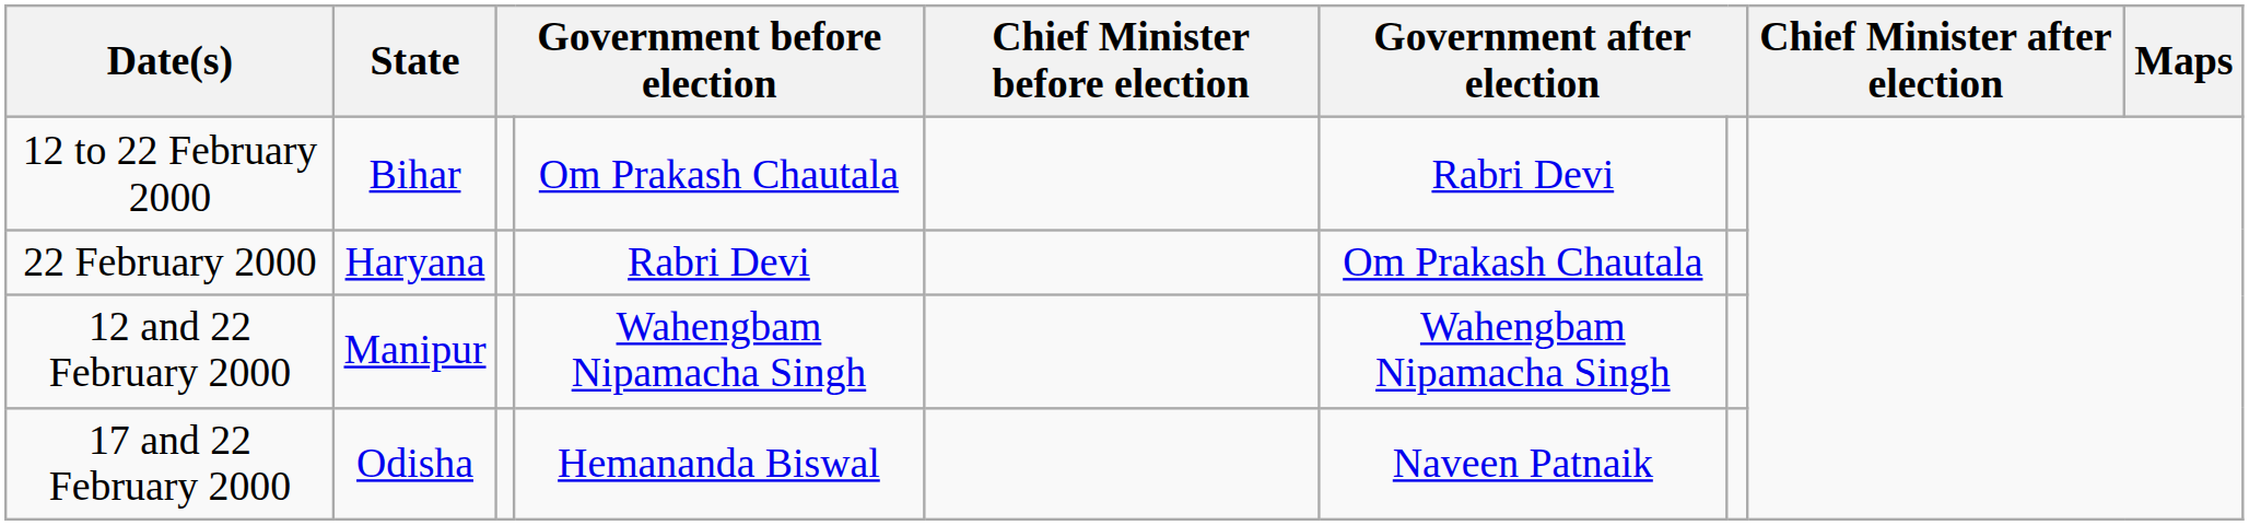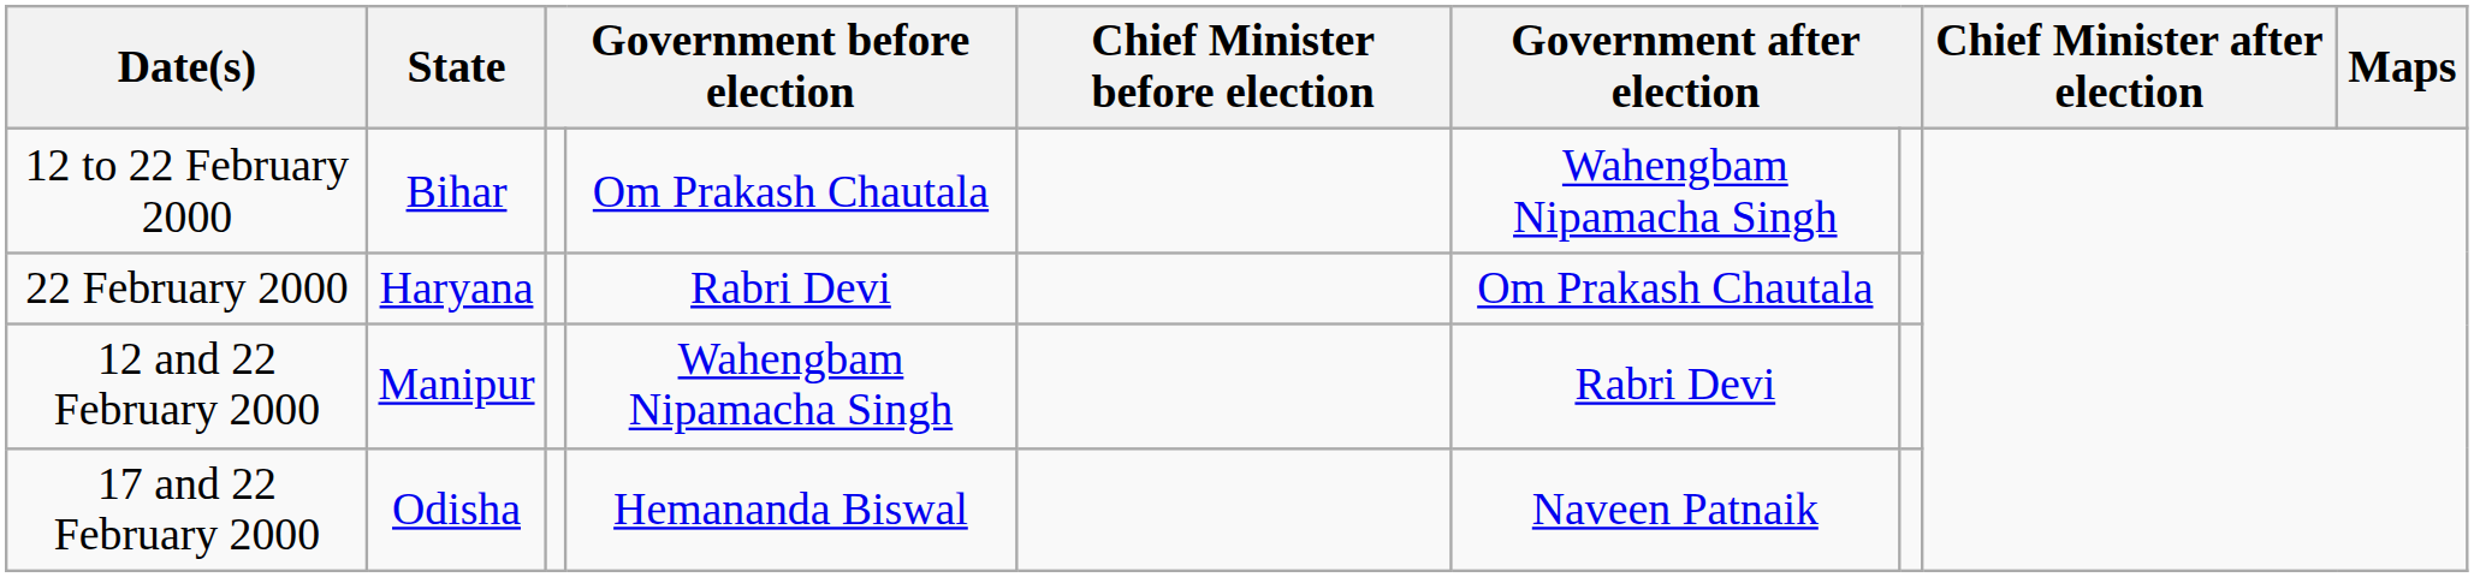12 to 22 February 2000 | column 6: Rabri Devi -> Wahengbam Nipamacha Singh
12 and 22 February 2000 | column 6: Wahengbam Nipamacha Singh -> Rabri Devi
